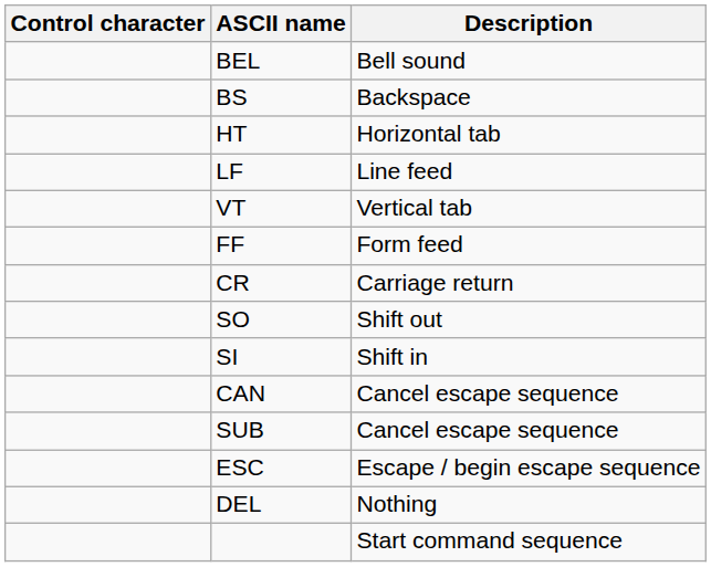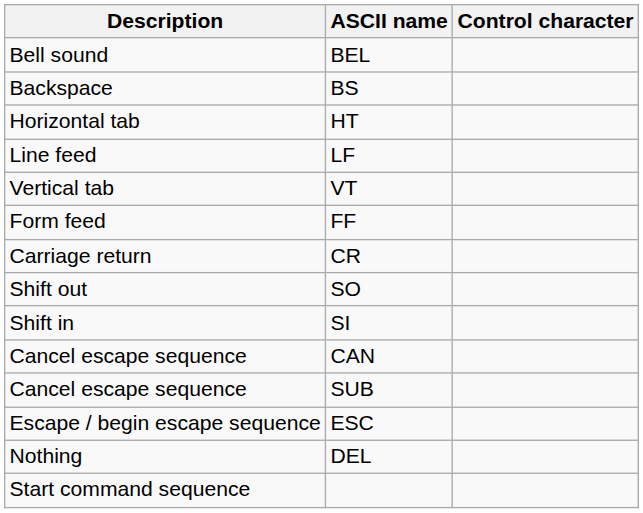columns swapped: Control character <-> Description
